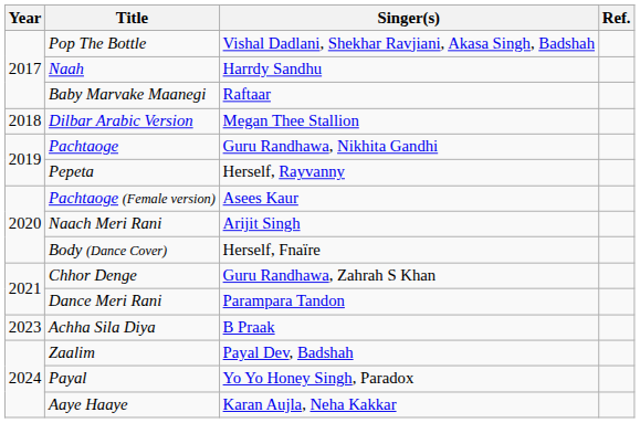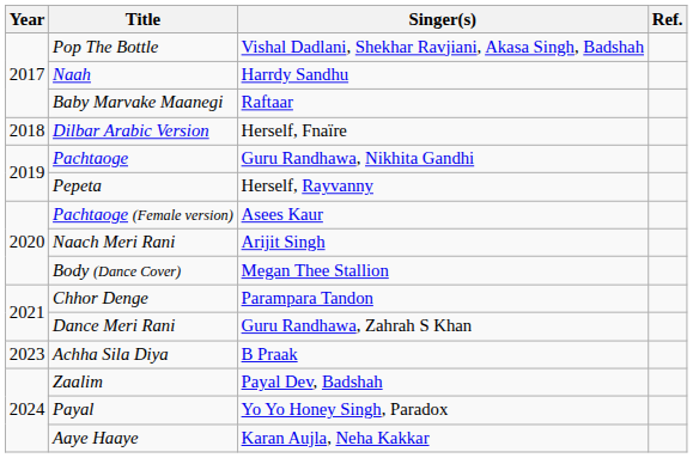Dilbar Arabic Version | Singer(s): Megan Thee Stallion -> Herself, Fnaïre
Body (Dance Cover) | Singer(s): Herself, Fnaïre -> Megan Thee Stallion
Chhor Denge | Singer(s): Guru Randhawa, Zahrah S Khan -> Parampara Tandon
Dance Meri Rani | Singer(s): Parampara Tandon -> Guru Randhawa, Zahrah S Khan
